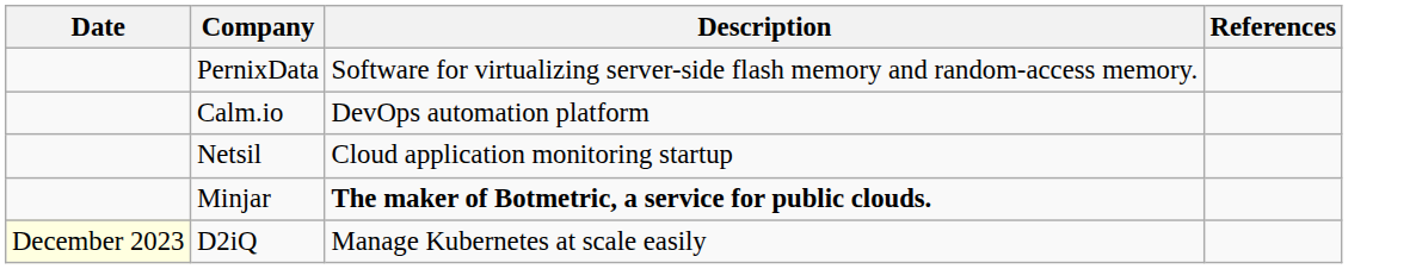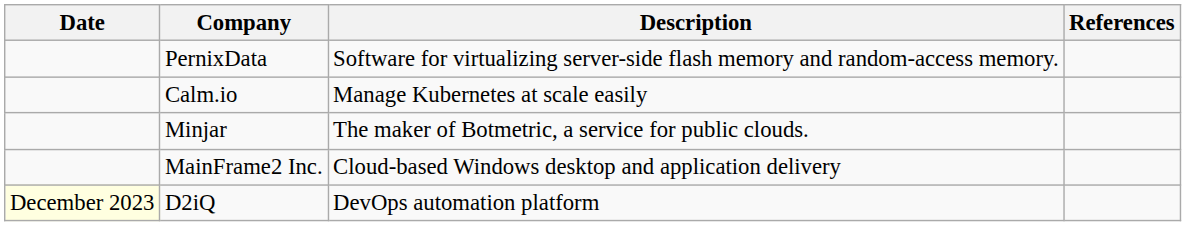Calm.io | Description: DevOps automation platform -> Manage Kubernetes at scale easily
- row: Netsil | Cloud application monitoring startup
Minjar | Description: bold -> normal
+ row: MainFrame2 Inc. | Cloud-based Windows desktop and application delivery
D2iQ | Description: Manage Kubernetes at scale easily -> DevOps automation platform
